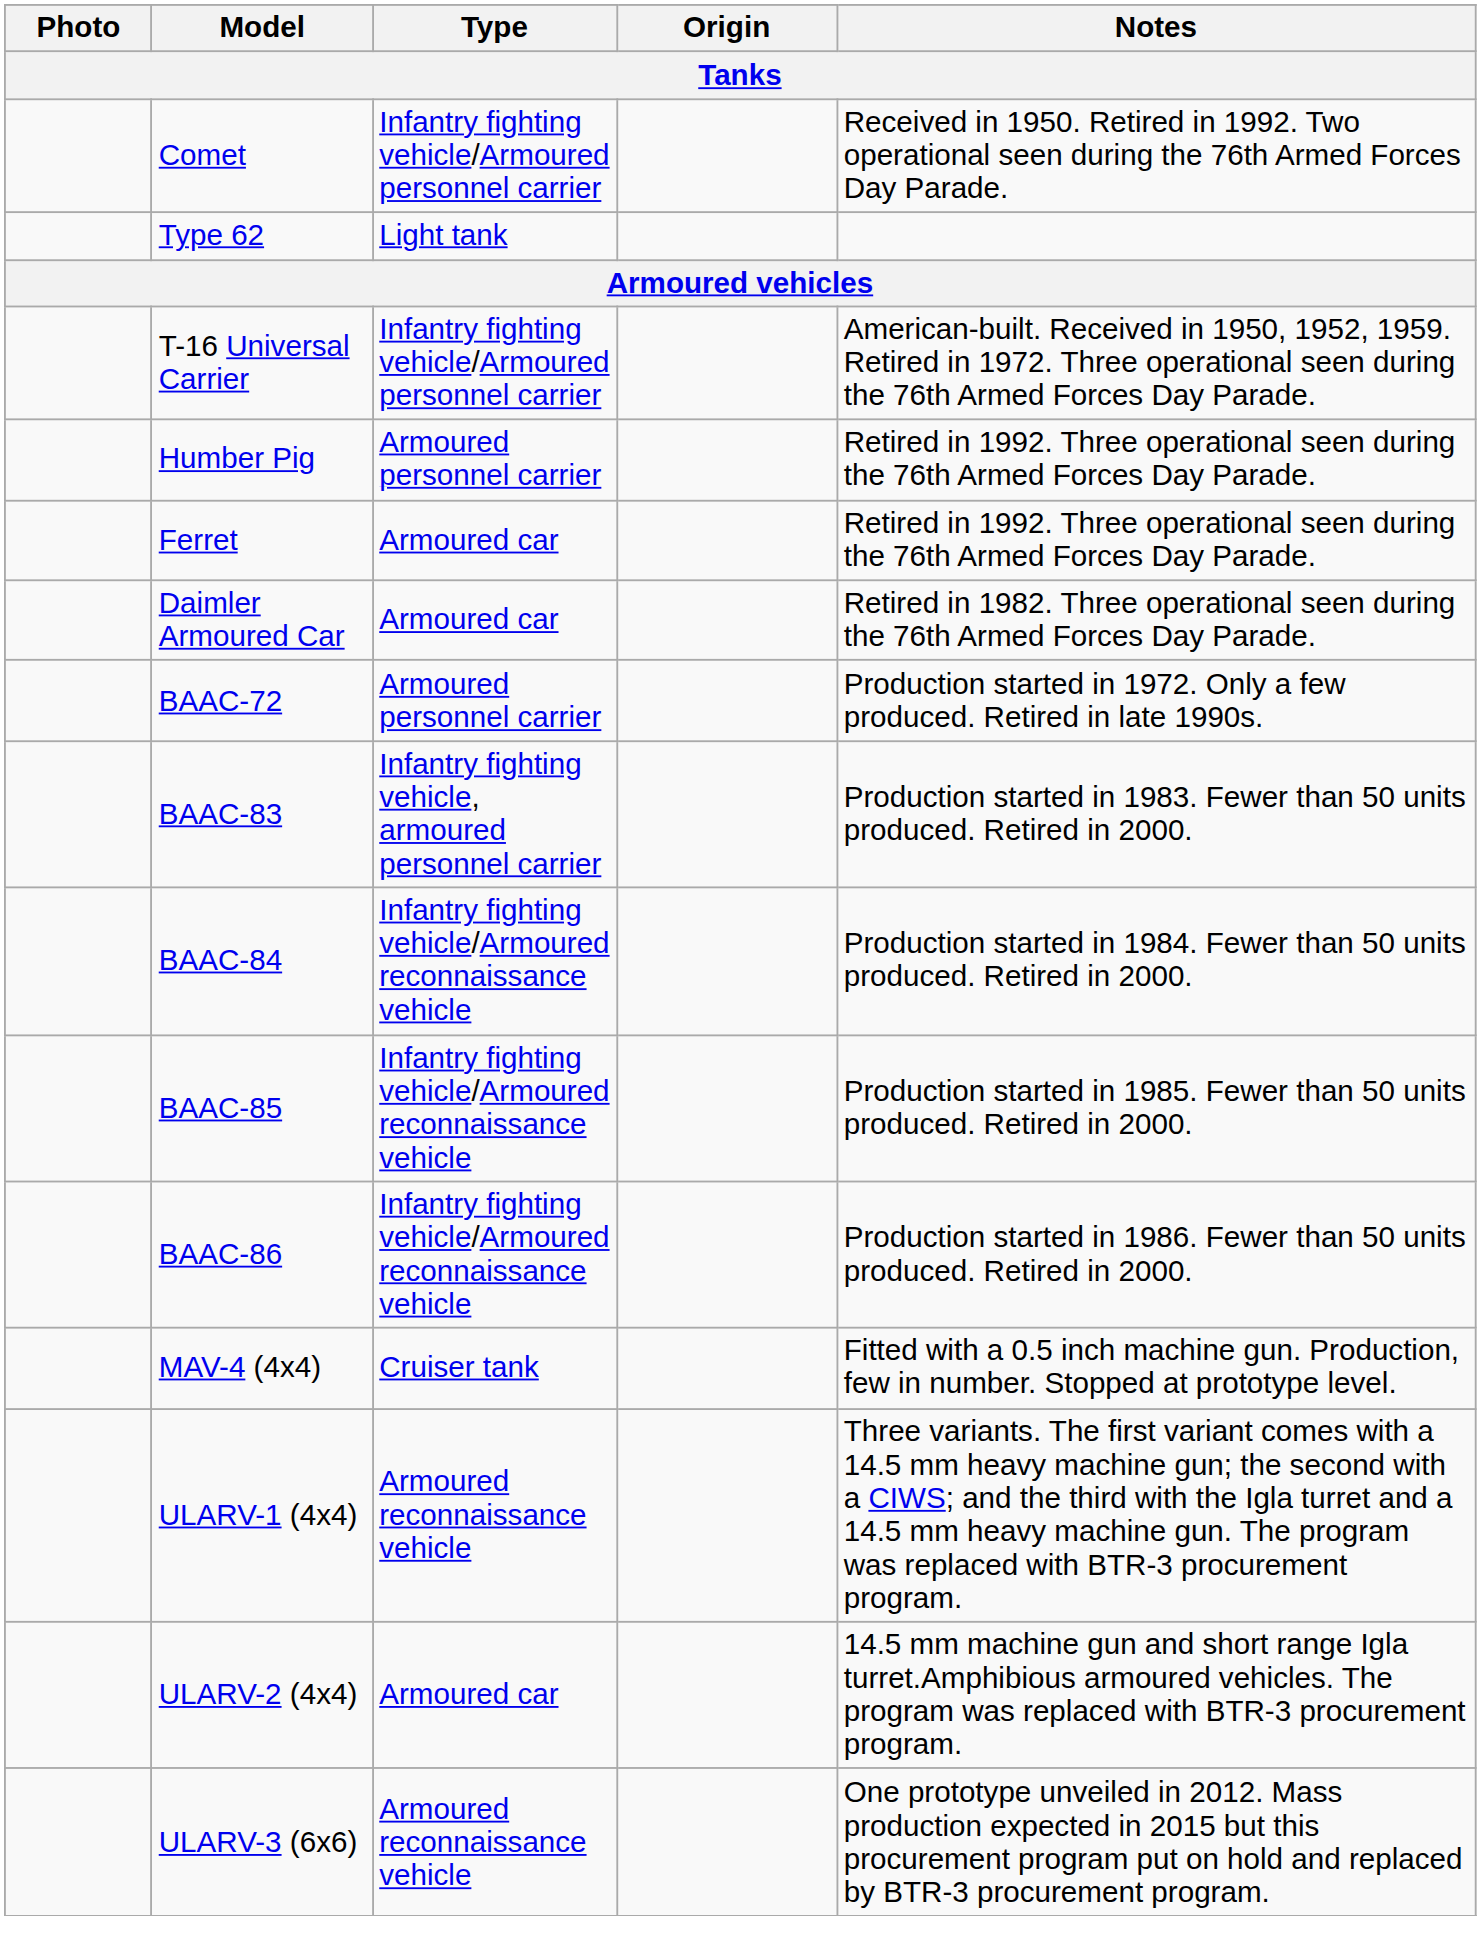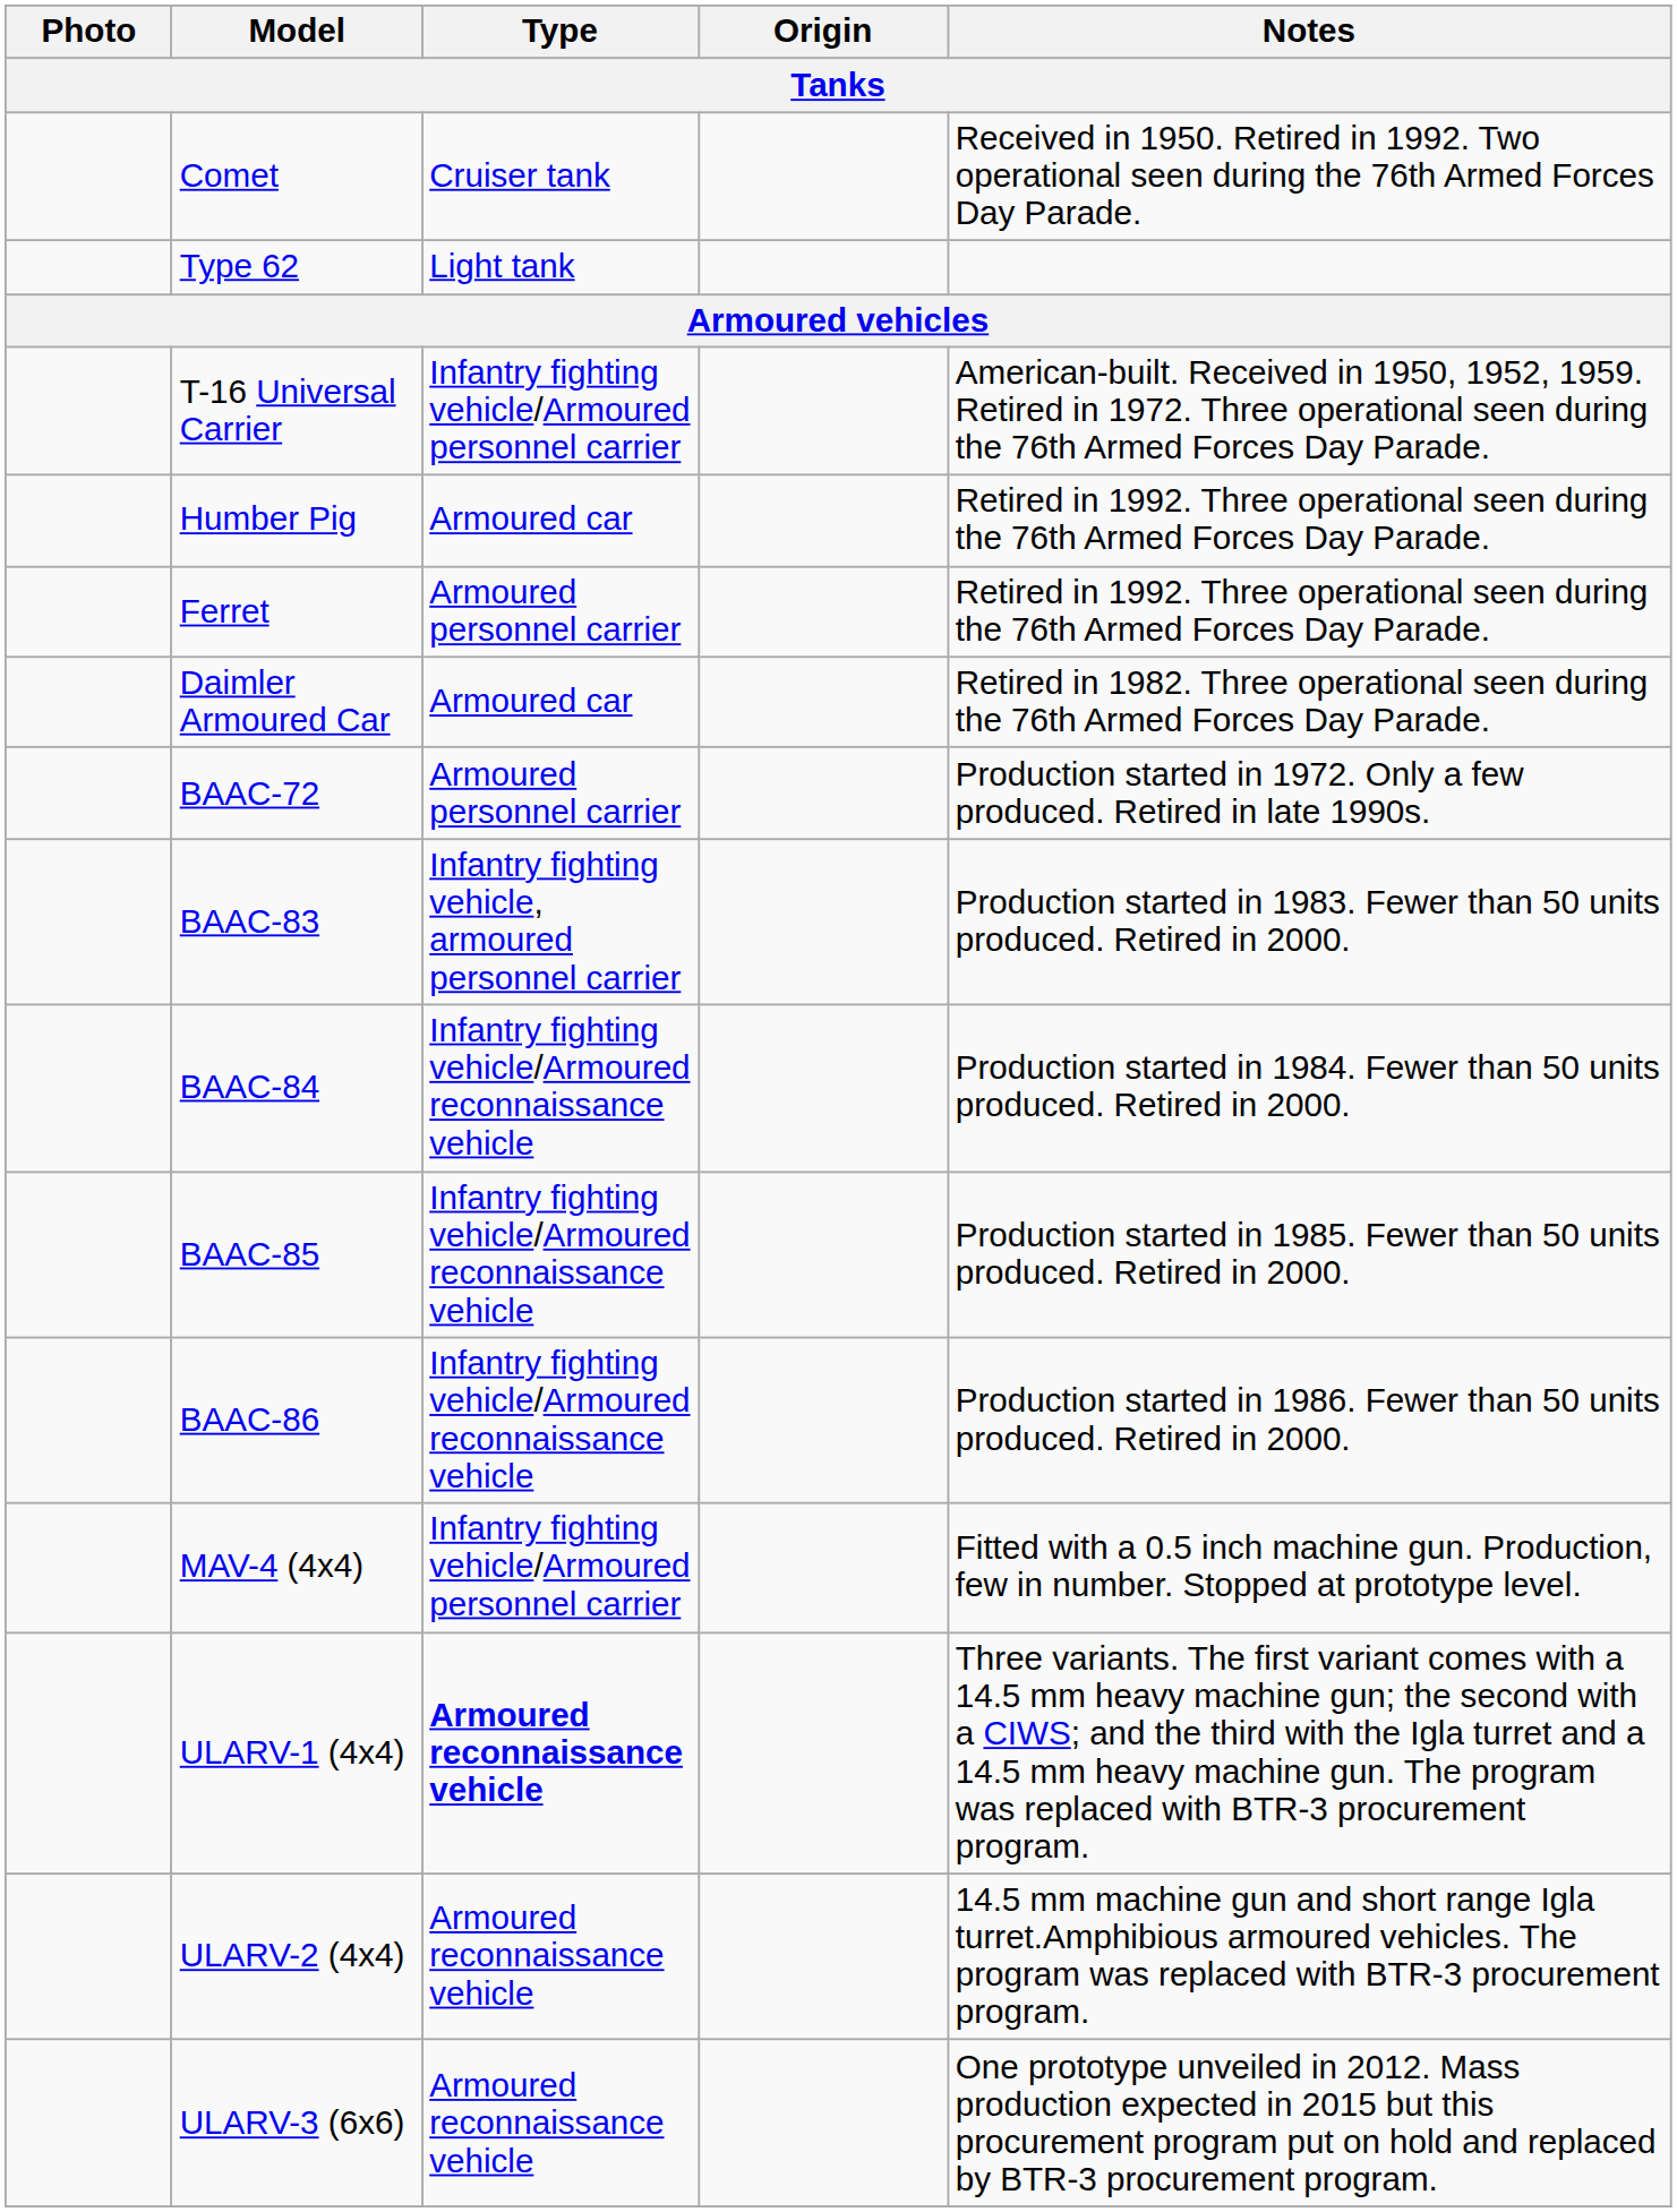Comet | Type: Infantry fighting vehicle/Armoured personnel carrier -> Cruiser tank
Humber Pig | Type: Armoured personnel carrier -> Armoured car
Ferret | Type: Armoured car -> Armoured personnel carrier
MAV-4 (4x4) | Type: Cruiser tank -> Infantry fighting vehicle/Armoured personnel carrier
ULARV-1 (4x4) | Type: normal -> bold
ULARV-2 (4x4) | Type: Armoured car -> Armoured reconnaissance vehicle
